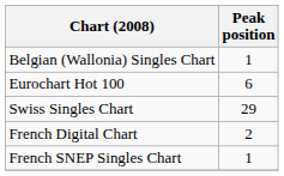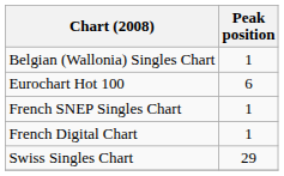rows swapped: French SNEP Singles Chart <-> Swiss Singles Chart
French Digital Chart | Peak position: 2 -> 1
